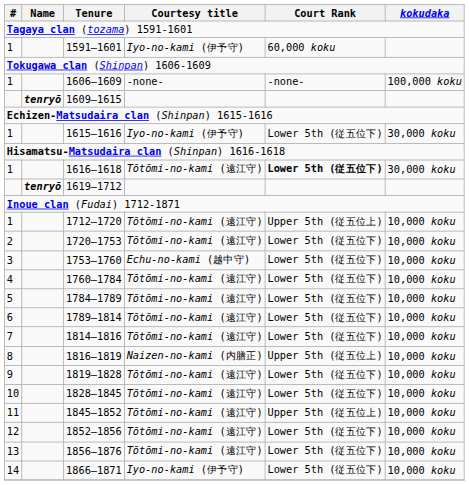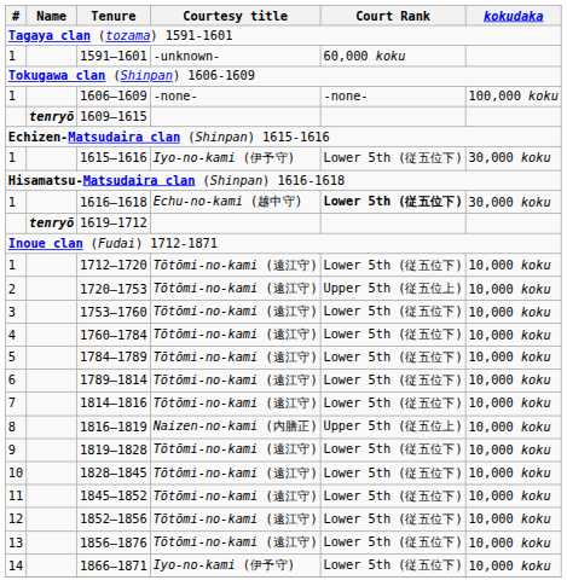1591–1601 | Courtesy title: Iyo-no-kami (伊予守) -> -unknown-
1616–1618 | Courtesy title: Tōtōmi-no-kami (遠江守) -> Echu-no-kami (越中守)
1712–1720 | Court Rank: Upper 5th (従五位上) -> Lower 5th (従五位下)
1720–1753 | Court Rank: Lower 5th (従五位下) -> Upper 5th (従五位上)
1753–1760 | Courtesy title: Echu-no-kami (越中守) -> Tōtōmi-no-kami (遠江守)
1845–1852 | Court Rank: Upper 5th (従五位上) -> Lower 5th (従五位下)
